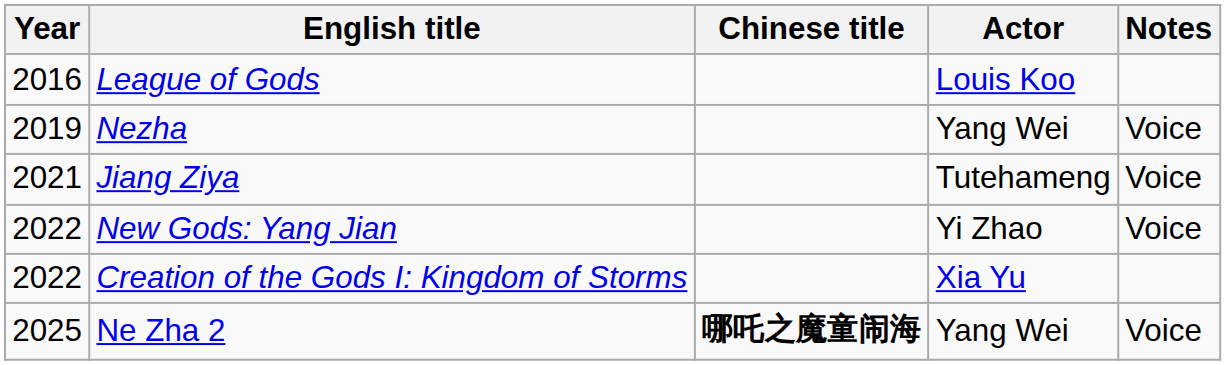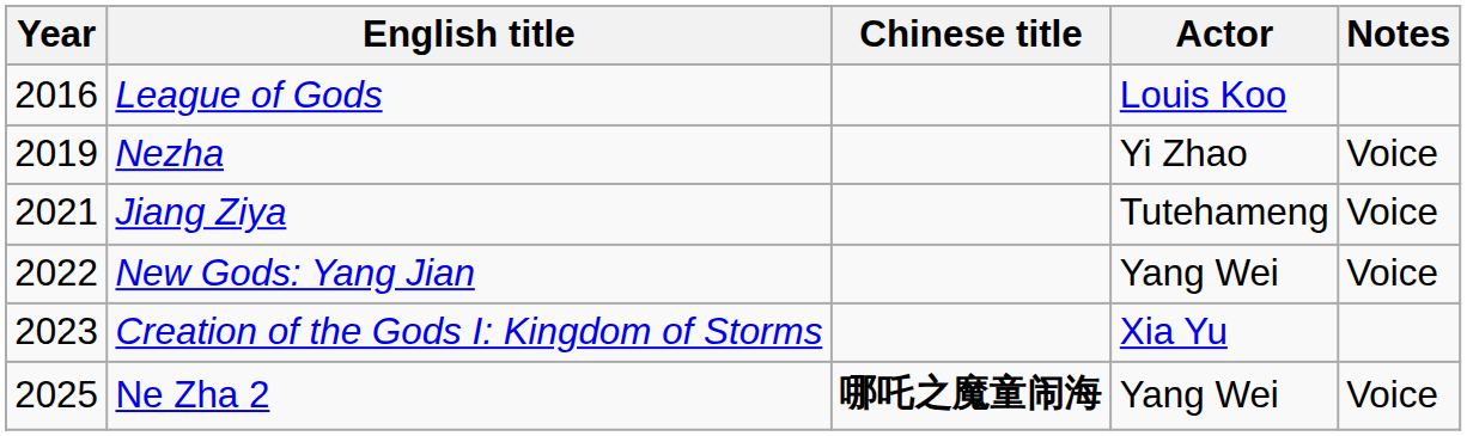Nezha | Actor: Yang Wei -> Yi Zhao
New Gods: Yang Jian | Actor: Yi Zhao -> Yang Wei
Creation of the Gods I: Kingdom of Storms | Year: 2022 -> 2023
